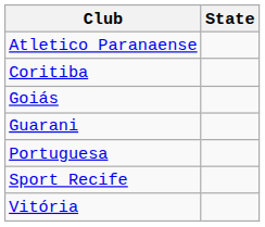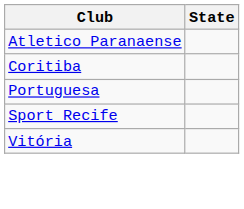- row: Goiás
- row: Guarani
